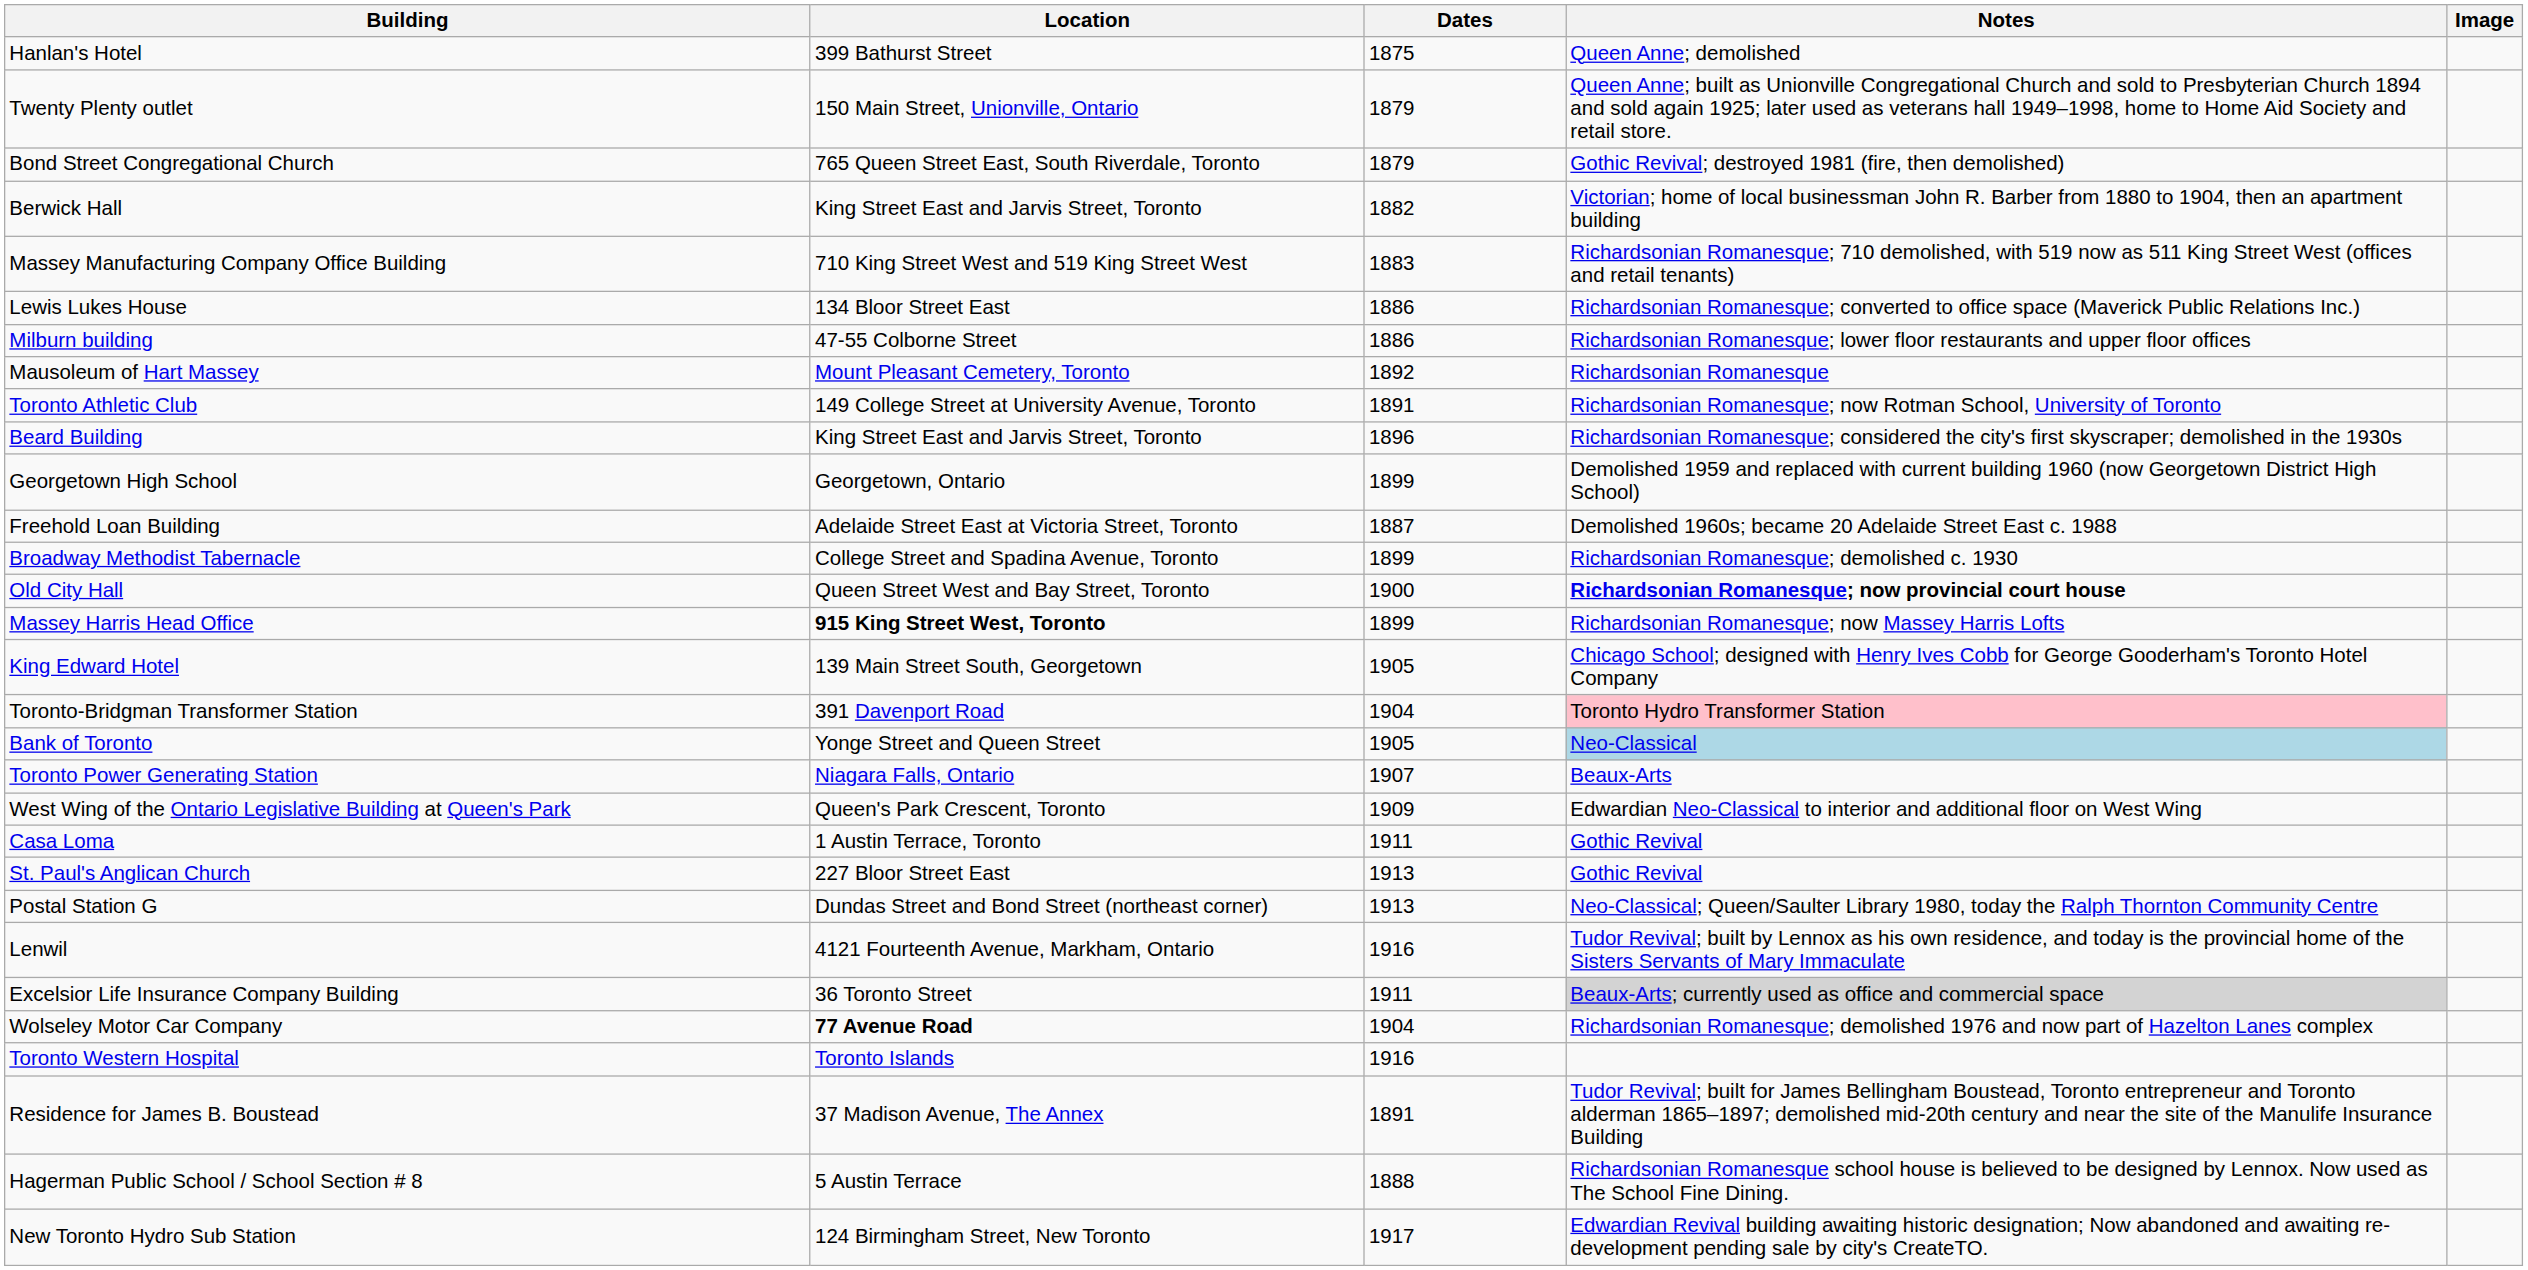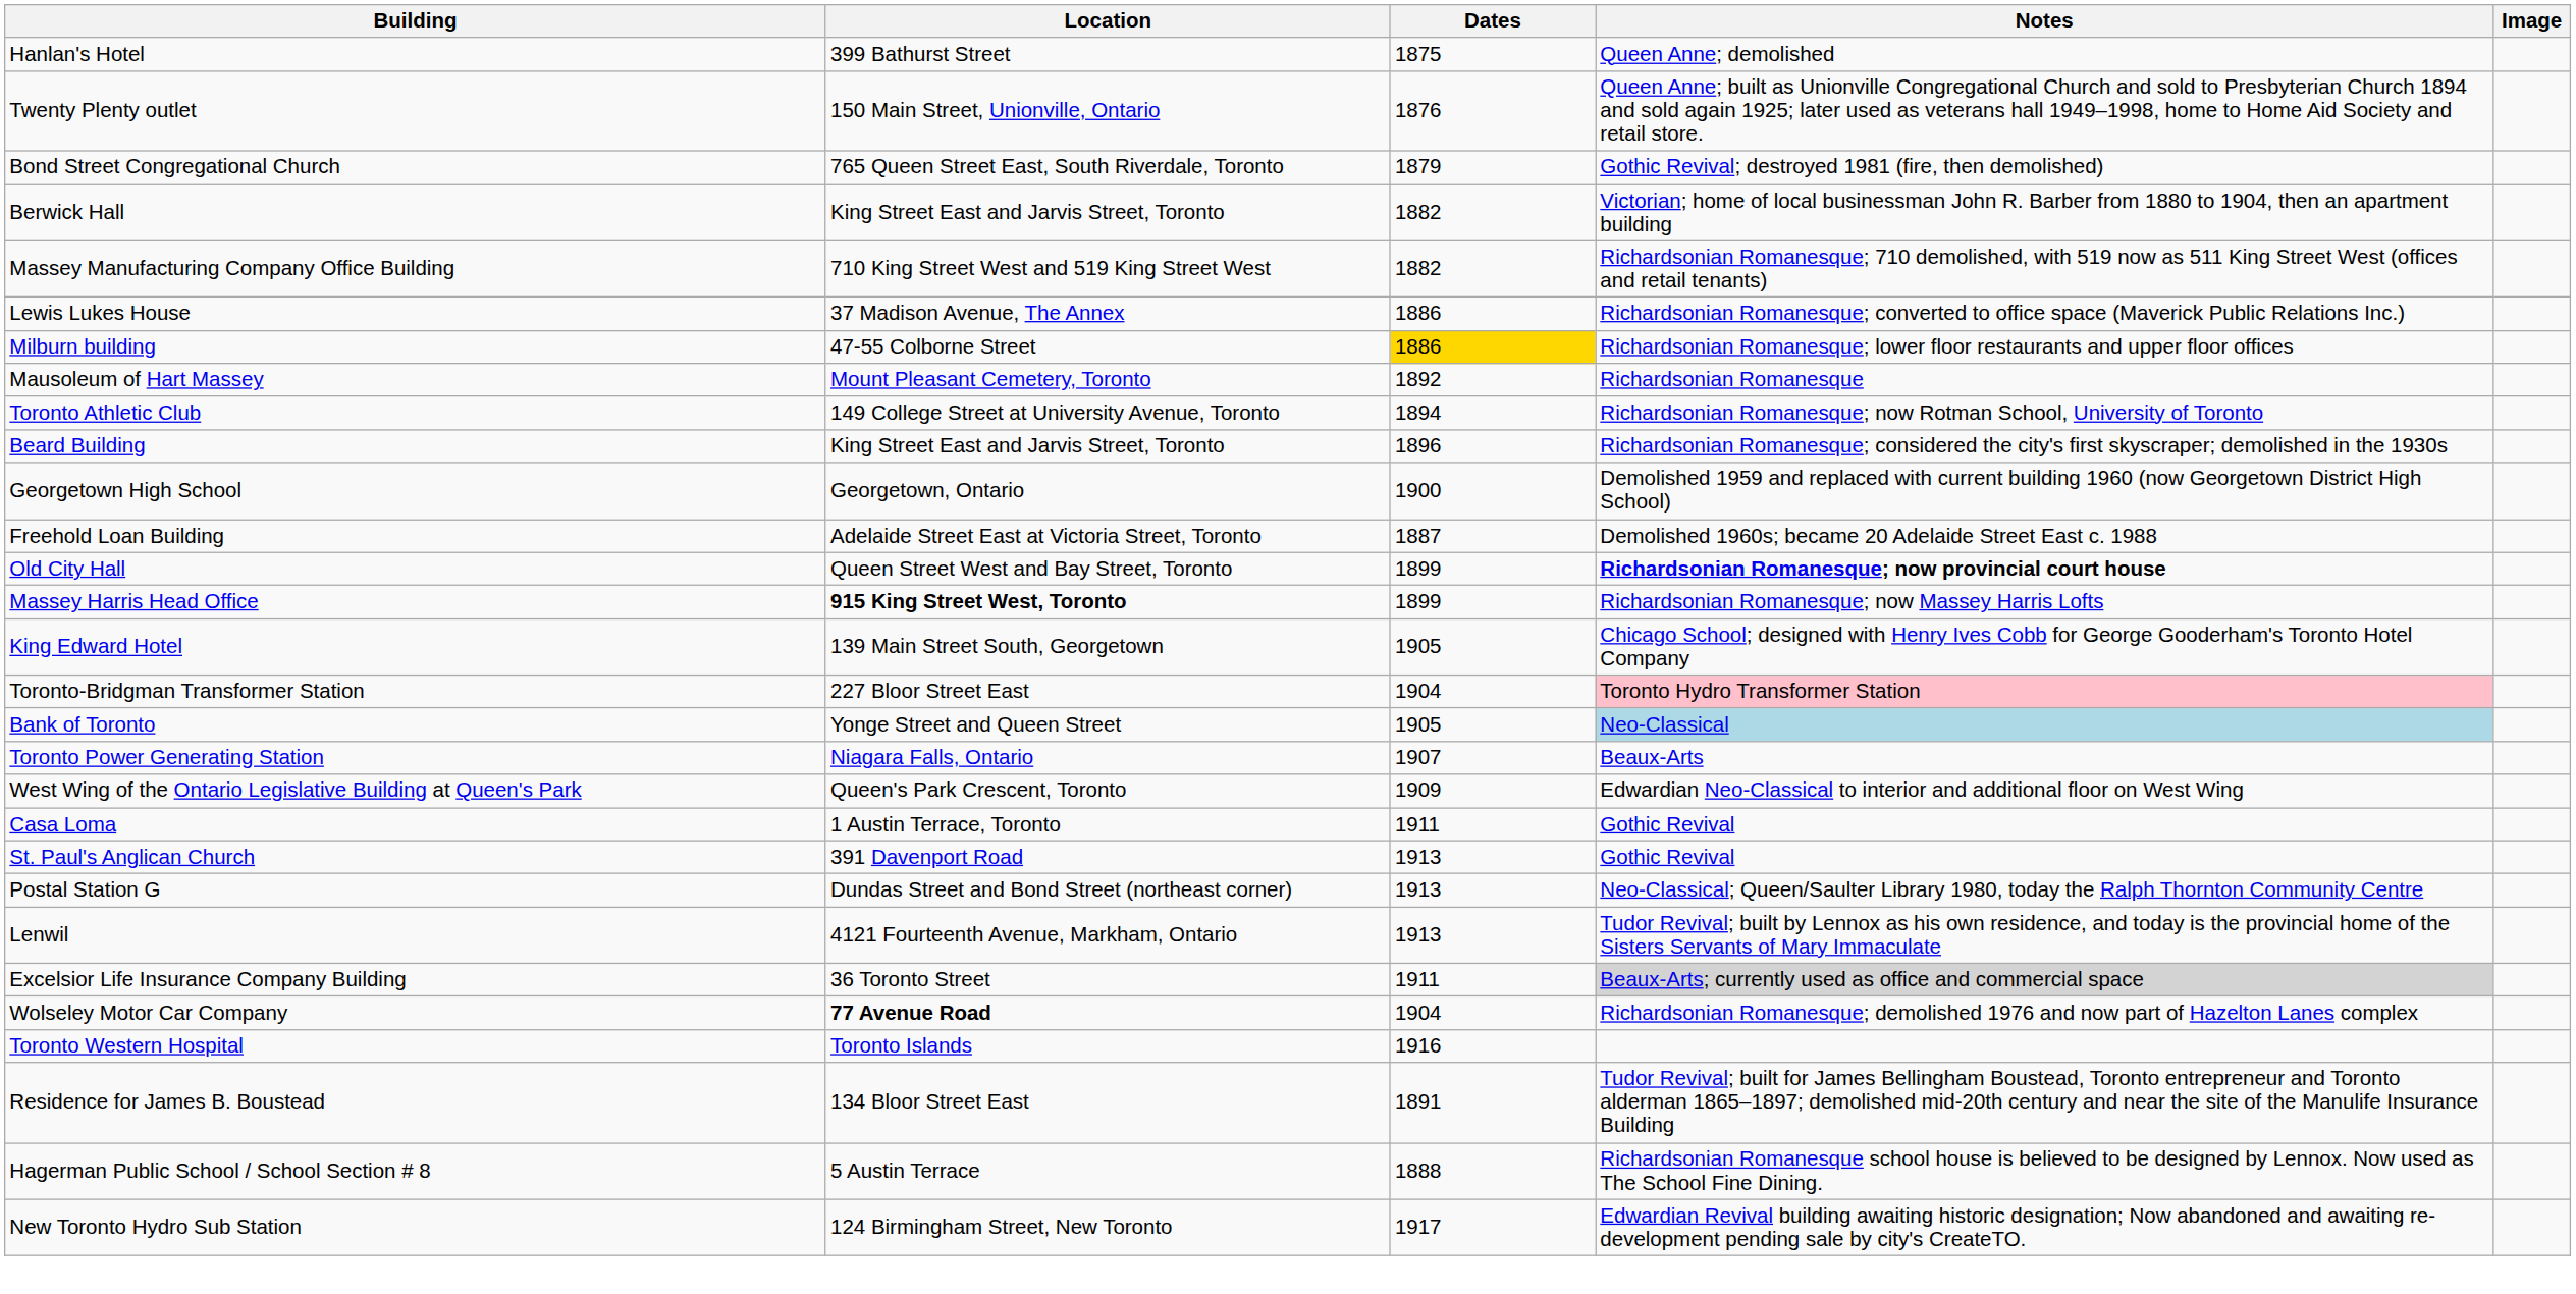Twenty Plenty outlet | Dates: 1879 -> 1876
Massey Manufacturing Company Office Building | Dates: 1883 -> 1882
Lewis Lukes House | Location: 134 Bloor Street East -> 37 Madison Avenue, The Annex
Milburn building | Dates: no background -> gold background
Toronto Athletic Club | Dates: 1891 -> 1894
Georgetown High School | Dates: 1899 -> 1900
- row: Broadway Methodist Tabernacle | College Street and Spadina Avenue, Toronto | 1899 | Richardsonian Romanesque; demolished c. 1930
Old City Hall | Dates: 1900 -> 1899
Toronto-Bridgman Transformer Station | Location: 391 Davenport Road -> 227 Bloor Street East
St. Paul's Anglican Church | Location: 227 Bloor Street East -> 391 Davenport Road
Lenwil | Dates: 1916 -> 1913
Residence for James B. Boustead | Location: 37 Madison Avenue, The Annex -> 134 Bloor Street East
